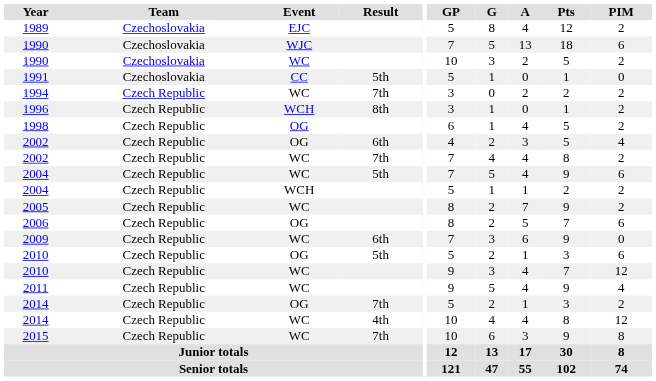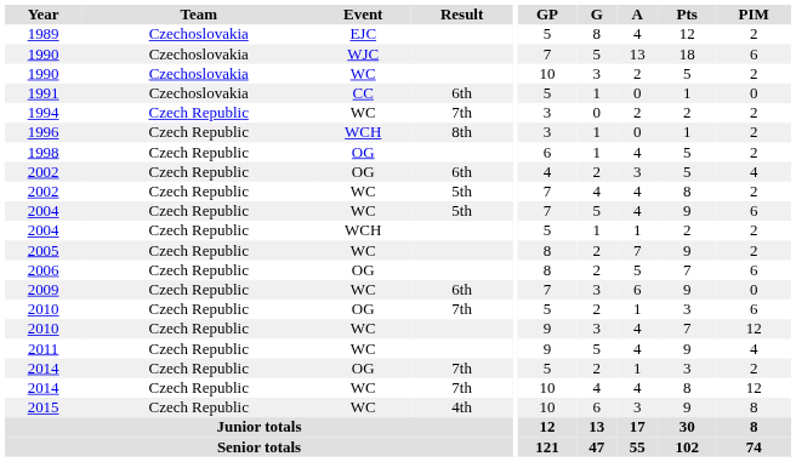1991 | Result: 5th -> 6th
2002 / WC | Result: 7th -> 5th
2010 / OG | Result: 5th -> 7th
2014 / WC | Result: 4th -> 7th
2015 | Result: 7th -> 4th
